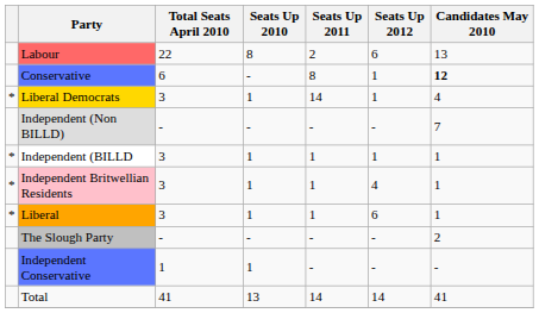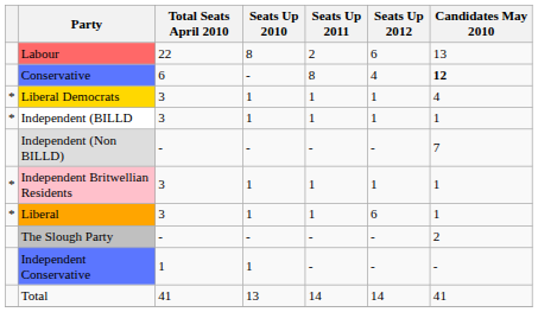Conservative | Seats Up 2012: 1 -> 4
Liberal Democrats | Seats Up 2011: 14 -> 1
rows swapped: Independent (BILLD <-> Independent (Non BILLD)
Independent Britwellian Residents | Seats Up 2012: 4 -> 1
